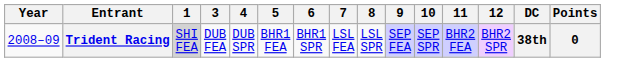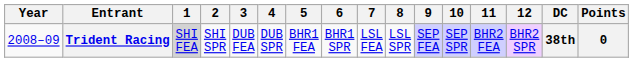+ column: 2 | SHI SPR
